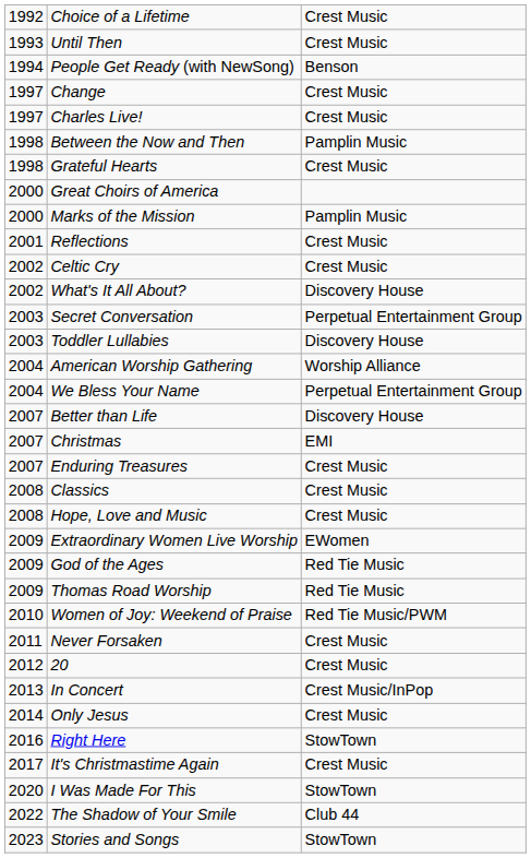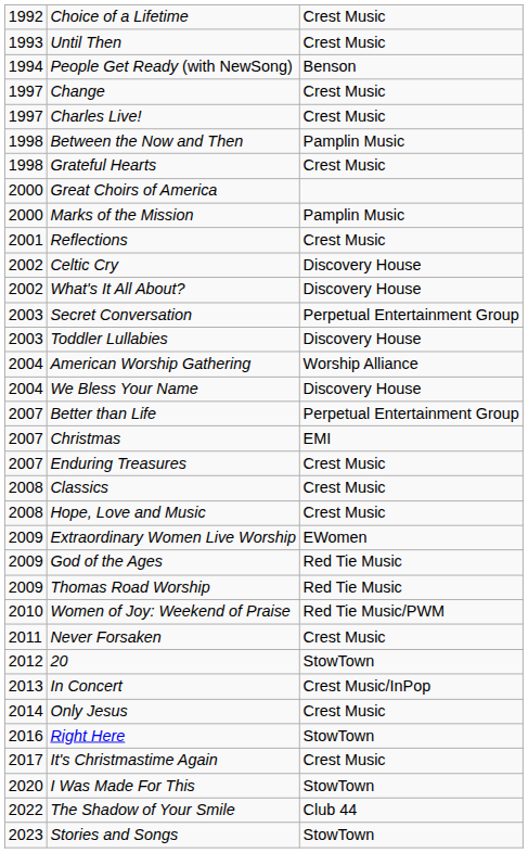Celtic Cry | column 3: Crest Music -> Discovery House
We Bless Your Name | column 3: Perpetual Entertainment Group -> Discovery House
Better than Life | column 3: Discovery House -> Perpetual Entertainment Group
20 | column 3: Crest Music -> StowTown
